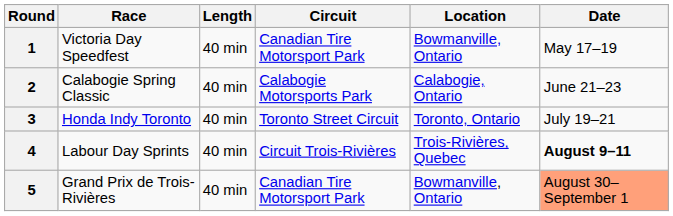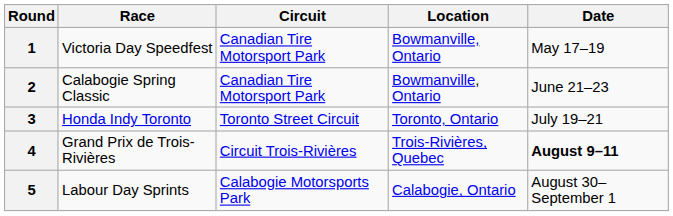- column: Length | 40 min | 40 min | 40 min | 40 min | 40 min
2 | Circuit: Calabogie Motorsports Park -> Canadian Tire Motorsport Park
2 | Location: Calabogie, Ontario -> Bowmanville, Ontario
4 | Race: Labour Day Sprints -> Grand Prix de Trois-Rivières
5 | Race: Grand Prix de Trois-Rivières -> Labour Day Sprints
5 | Circuit: Canadian Tire Motorsport Park -> Calabogie Motorsports Park
5 | Location: Bowmanville, Ontario -> Calabogie, Ontario
5 | Date: lightsalmon background -> no background
